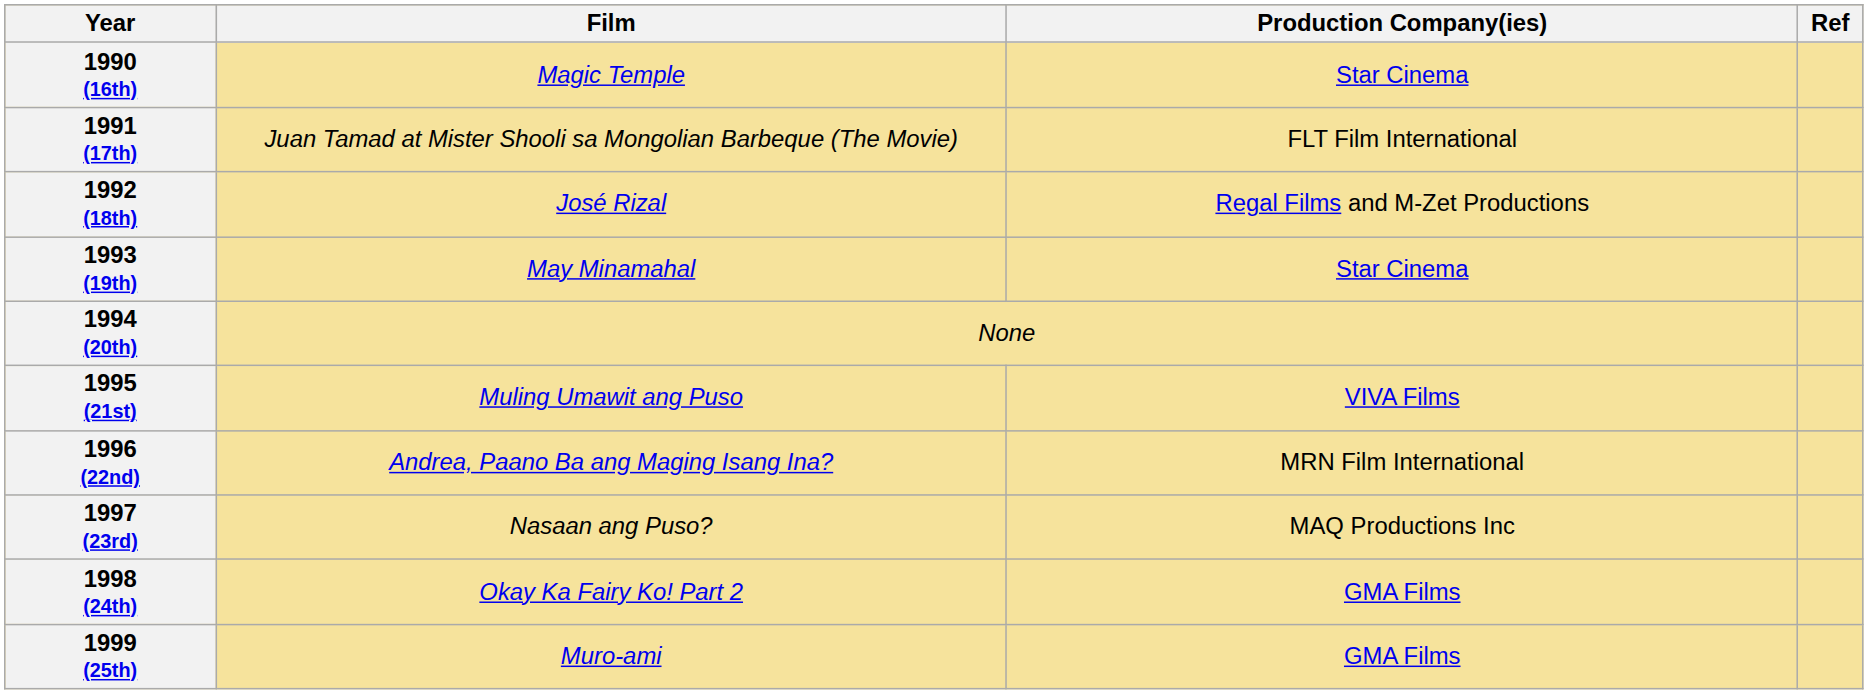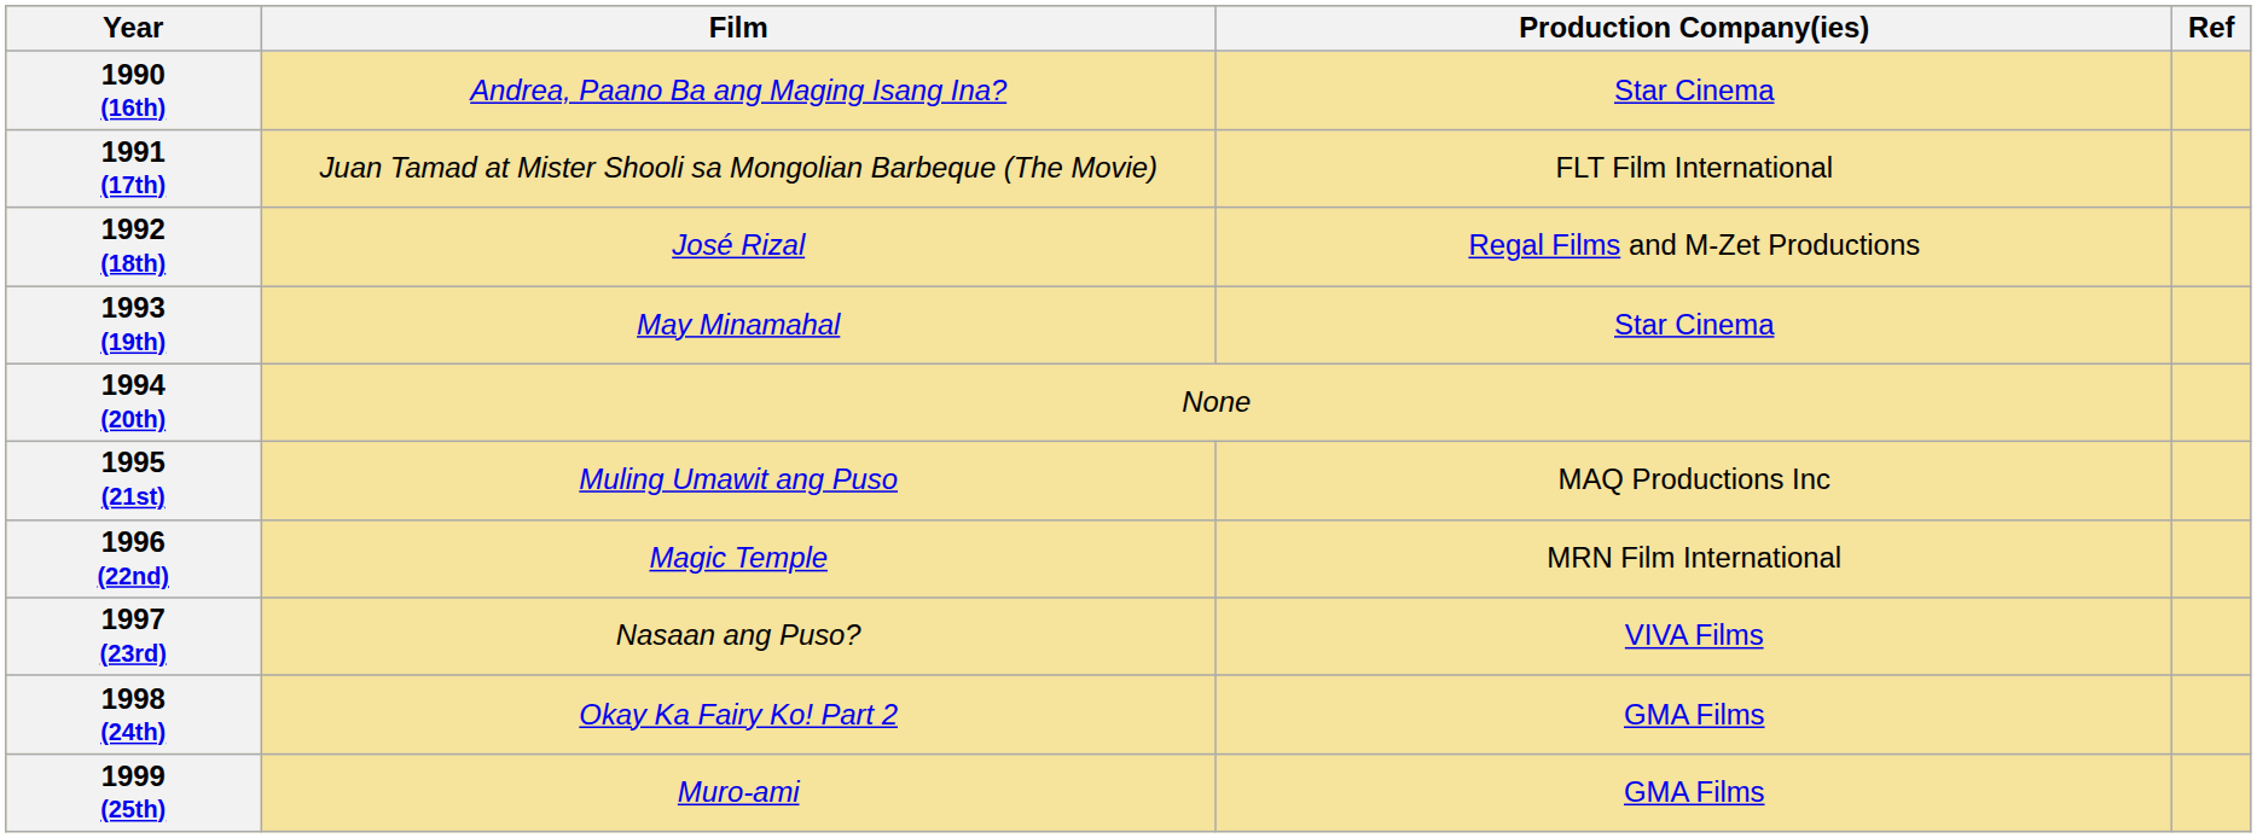1990 (16th) | Film: Magic Temple -> Andrea, Paano Ba ang Maging Isang Ina?
1995 (21st) | Production Company(ies): VIVA Films -> MAQ Productions Inc
1996 (22nd) | Film: Andrea, Paano Ba ang Maging Isang Ina? -> Magic Temple
1997 (23rd) | Production Company(ies): MAQ Productions Inc -> VIVA Films
